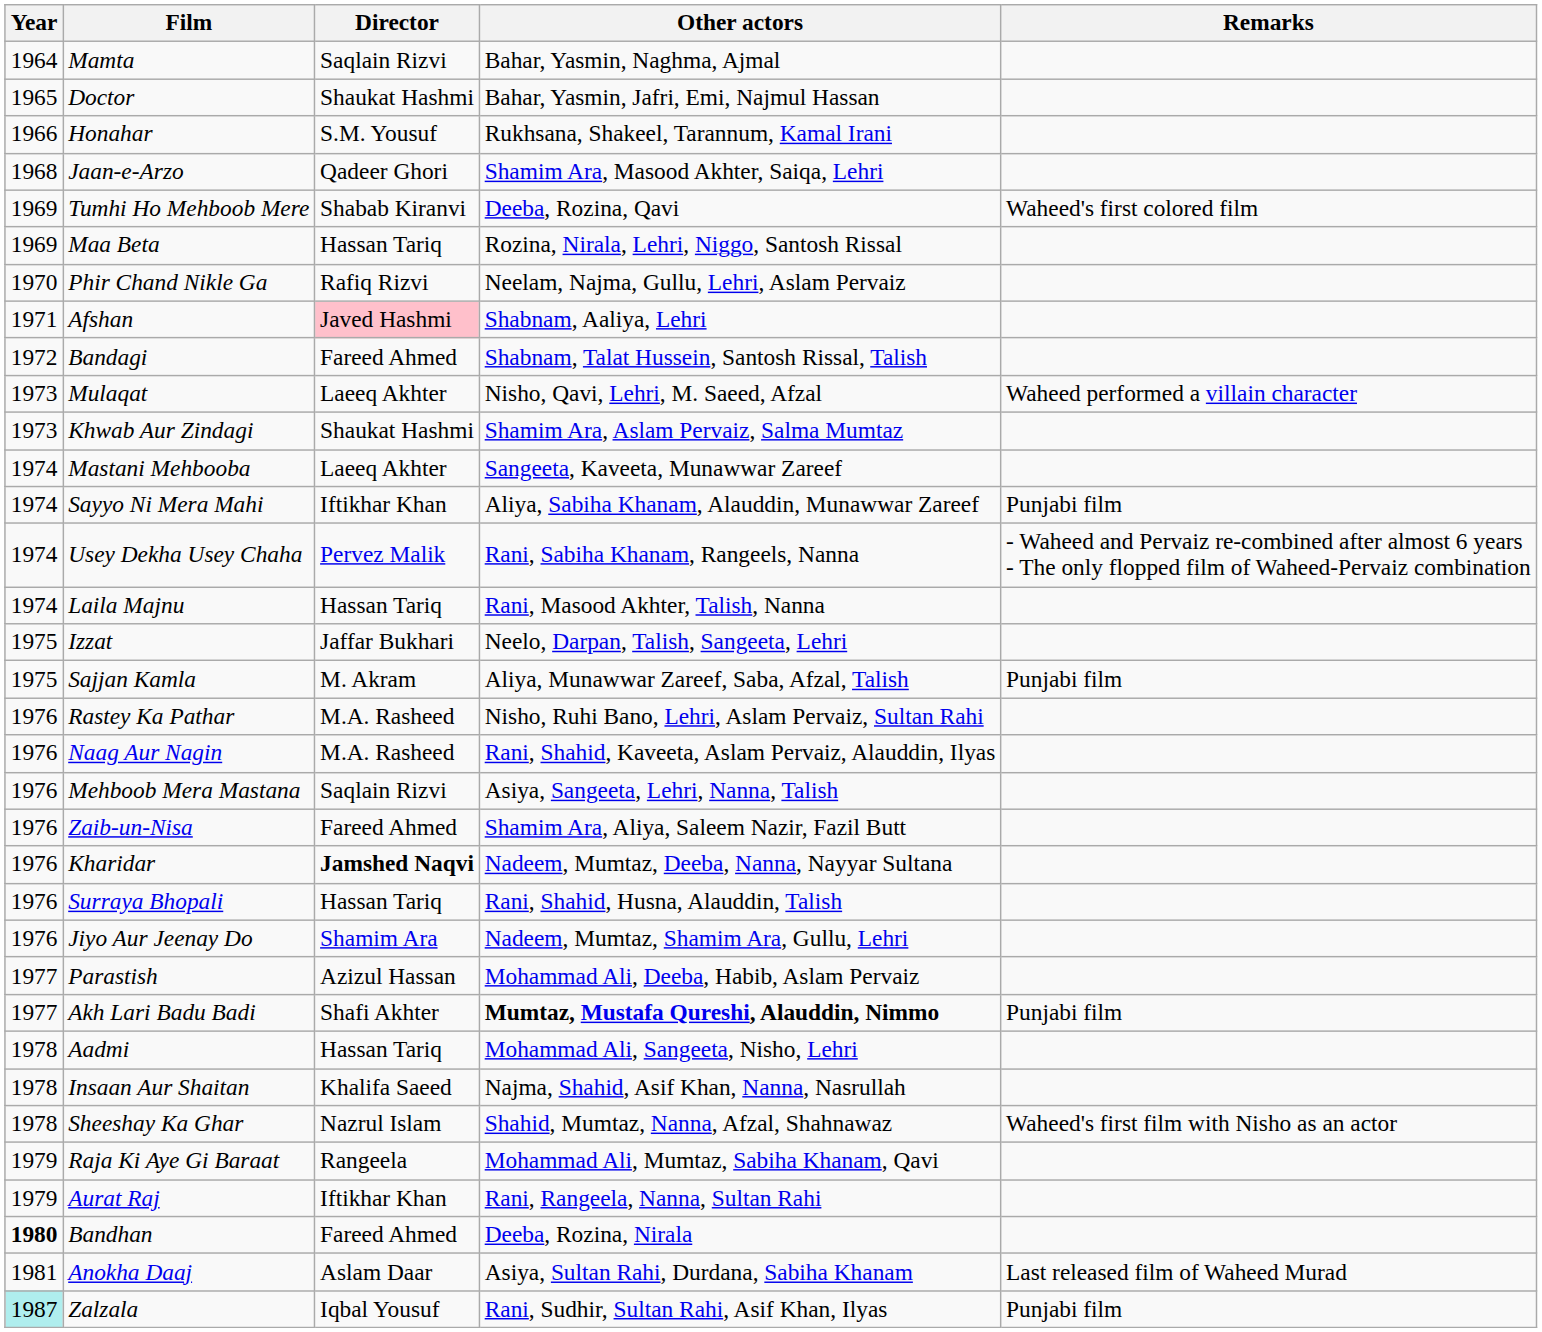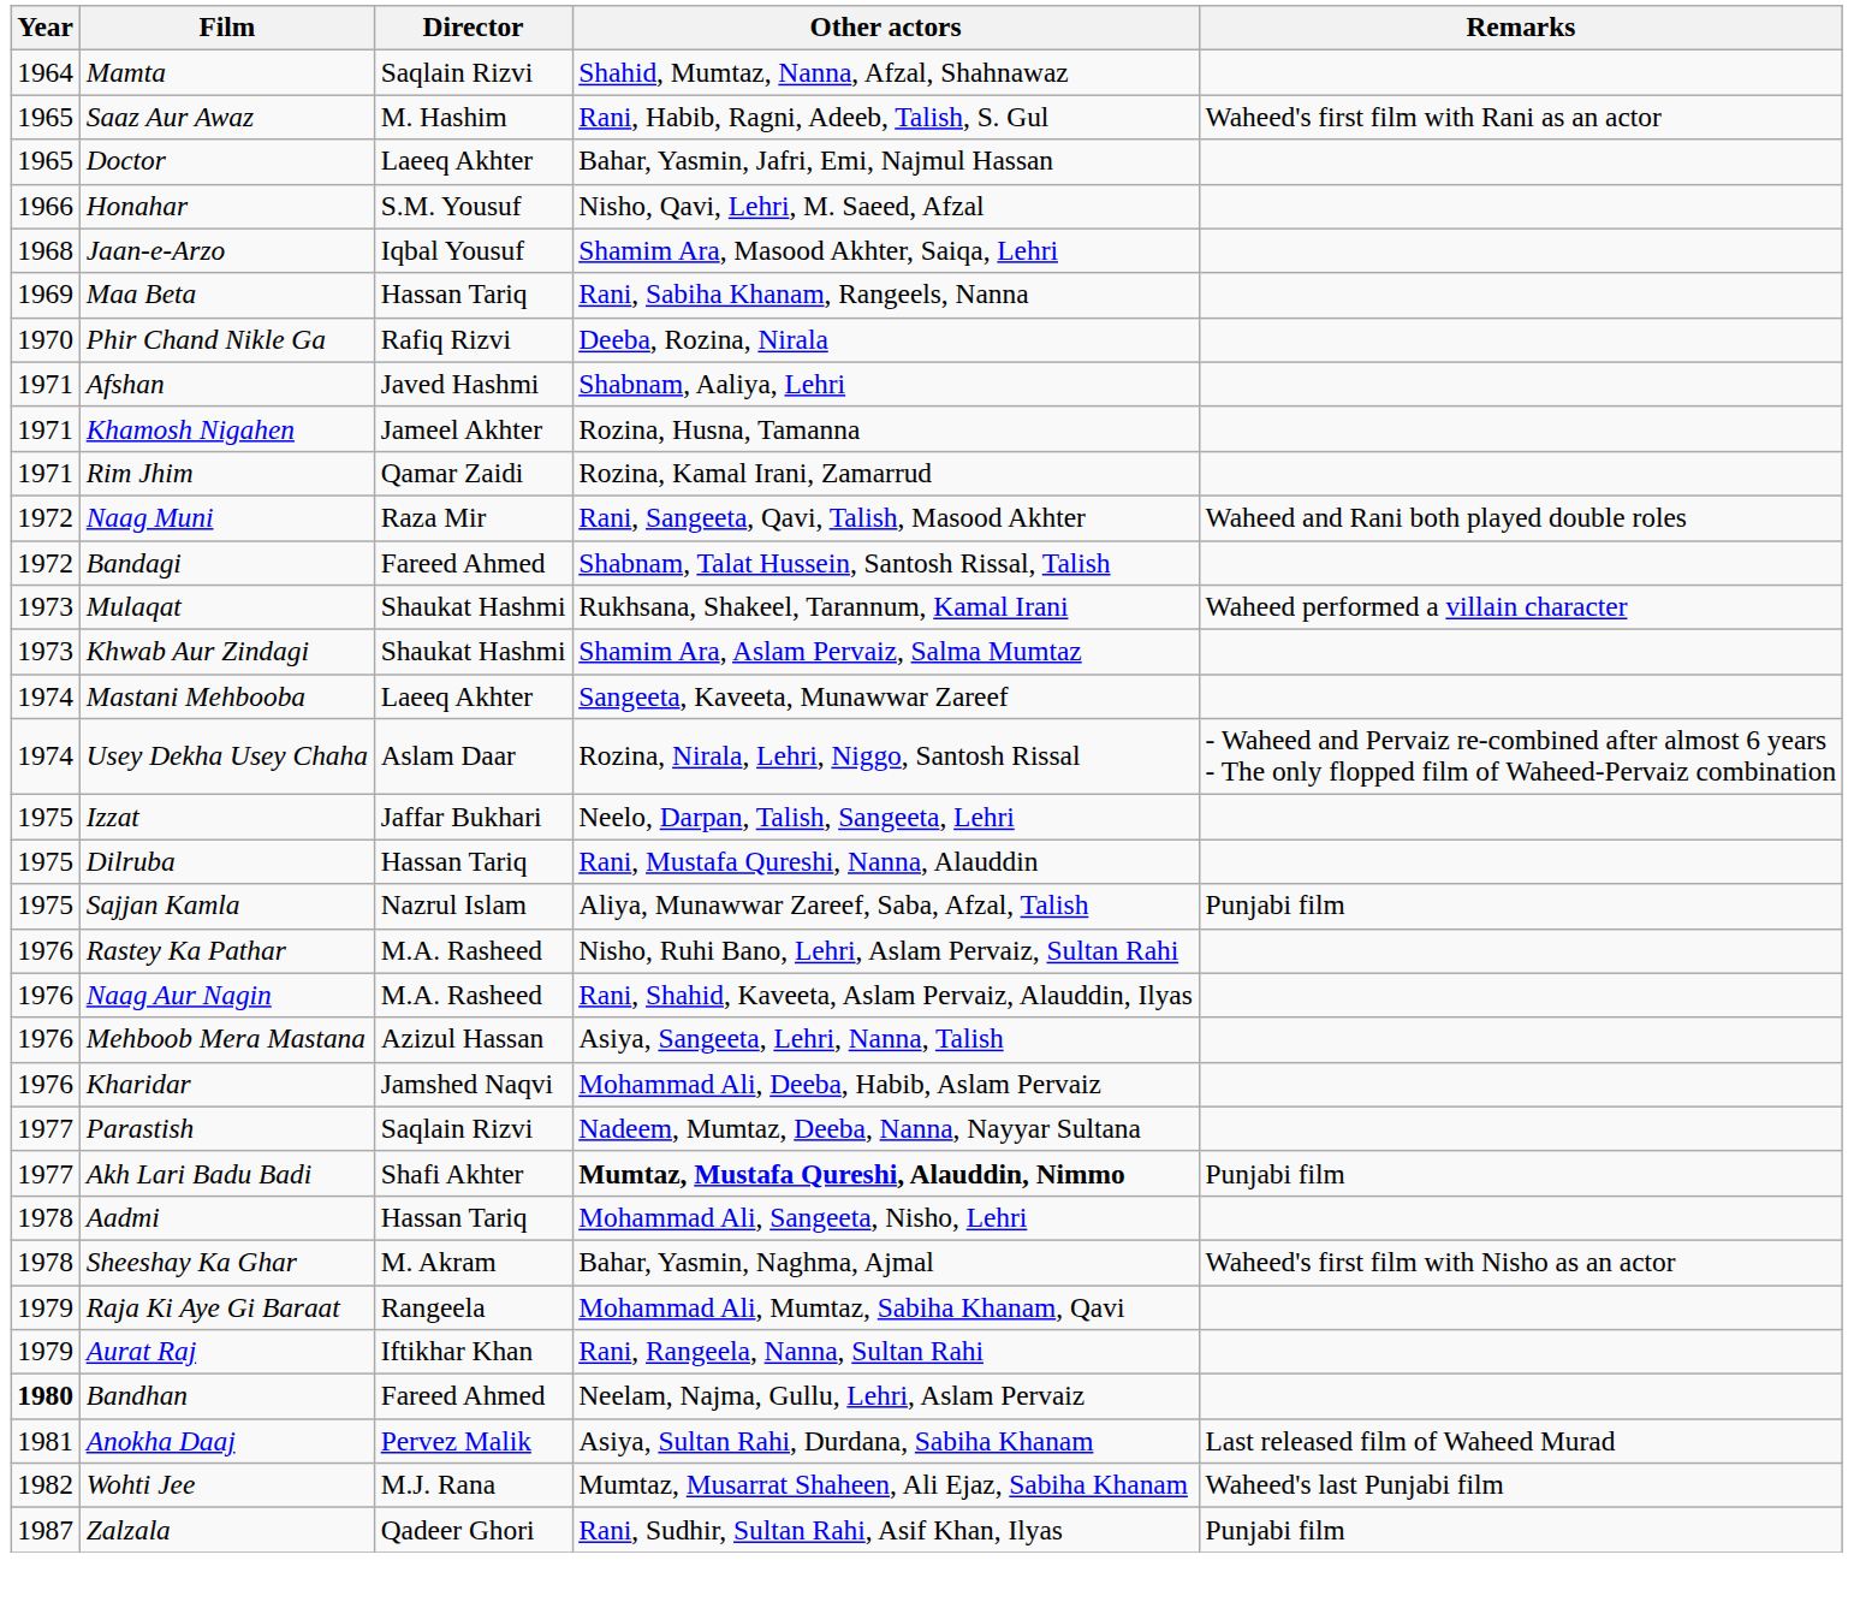Mamta | Other actors: Bahar, Yasmin, Naghma, Ajmal -> Shahid, Mumtaz, Nanna, Afzal, Shahnawaz
+ row: 1965 | Saaz Aur Awaz | M. Hashim | Rani, Habib, Ragni, Adeeb, Talish, S. Gul | Waheed's first film with Rani as an actor
Doctor | Director: Shaukat Hashmi -> Laeeq Akhter
Honahar | Other actors: Rukhsana, Shakeel, Tarannum, Kamal Irani -> Nisho, Qavi, Lehri, M. Saeed, Afzal
Jaan-e-Arzo | Director: Qadeer Ghori -> Iqbal Yousuf
- row: 1969 | Tumhi Ho Mehboob Mere | Shabab Kiranvi | Deeba, Rozina, Qavi | Waheed's first colored film
Maa Beta | Other actors: Rozina, Nirala, Lehri, Niggo, Santosh Rissal -> Rani, Sabiha Khanam, Rangeels, Nanna
Phir Chand Nikle Ga | Other actors: Neelam, Najma, Gullu, Lehri, Aslam Pervaiz -> Deeba, Rozina, Nirala
Afshan | Director: pink background -> no background
+ row: 1971 | Khamosh Nigahen | Jameel Akhter | Rozina, Husna, Tamanna
+ row: 1971 | Rim Jhim | Qamar Zaidi | Rozina, Kamal Irani, Zamarrud
+ row: 1972 | Naag Muni | Raza Mir | Rani, Sangeeta, Qavi, Talish, Masood Akhter | Waheed and Rani both played double roles
Mulaqat | Director: Laeeq Akhter -> Shaukat Hashmi
Mulaqat | Other actors: Nisho, Qavi, Lehri, M. Saeed, Afzal -> Rukhsana, Shakeel, Tarannum, Kamal Irani
- row: 1974 | Sayyo Ni Mera Mahi | Iftikhar Khan | Aliya, Sabiha Khanam, Alauddin, Munawwar Zareef | Punjabi film
Usey Dekha Usey Chaha | Director: Pervez Malik -> Aslam Daar
Usey Dekha Usey Chaha | Other actors: Rani, Sabiha Khanam, Rangeels, Nanna -> Rozina, Nirala, Lehri, Niggo, Santosh Rissal
- row: 1974 | Laila Majnu | Hassan Tariq | Rani, Masood Akhter, Talish, Nanna
+ row: 1975 | Dilruba | Hassan Tariq | Rani, Mustafa Qureshi, Nanna, Alauddin
Sajjan Kamla | Director: M. Akram -> Nazrul Islam
Mehboob Mera Mastana | Director: Saqlain Rizvi -> Azizul Hassan
- row: 1976 | Zaib-un-Nisa | Fareed Ahmed | Shamim Ara, Aliya, Saleem Nazir, Fazil Butt
Kharidar | Director: bold -> normal
Kharidar | Other actors: Nadeem, Mumtaz, Deeba, Nanna, Nayyar Sultana -> Mohammad Ali, Deeba, Habib, Aslam Pervaiz
- row: 1976 | Surraya Bhopali | Hassan Tariq | Rani, Shahid, Husna, Alauddin, Talish
- row: 1976 | Jiyo Aur Jeenay Do | Shamim Ara | Nadeem, Mumtaz, Shamim Ara, Gullu, Lehri
Parastish | Director: Azizul Hassan -> Saqlain Rizvi
Parastish | Other actors: Mohammad Ali, Deeba, Habib, Aslam Pervaiz -> Nadeem, Mumtaz, Deeba, Nanna, Nayyar Sultana
- row: 1978 | Insaan Aur Shaitan | Khalifa Saeed | Najma, Shahid, Asif Khan, Nanna, Nasrullah
Sheeshay Ka Ghar | Director: Nazrul Islam -> M. Akram
Sheeshay Ka Ghar | Other actors: Shahid, Mumtaz, Nanna, Afzal, Shahnawaz -> Bahar, Yasmin, Naghma, Ajmal
Bandhan | Other actors: Deeba, Rozina, Nirala -> Neelam, Najma, Gullu, Lehri, Aslam Pervaiz
Anokha Daaj | Director: Aslam Daar -> Pervez Malik
+ row: 1982 | Wohti Jee | M.J. Rana | Mumtaz, Musarrat Shaheen, Ali Ejaz, Sabiha Khanam | Waheed's last Punjabi film
Zalzala | Year: paleturquoise background -> no background
Zalzala | Director: Iqbal Yousuf -> Qadeer Ghori
